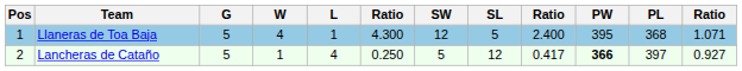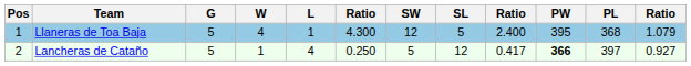Llaneras de Toa Baja | column 12: 1.071 -> 1.079
